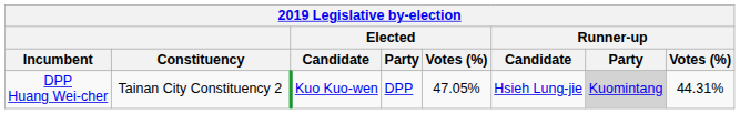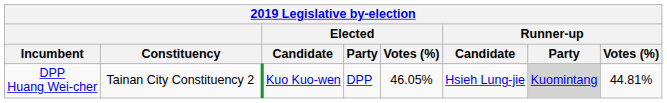DPP Huang Wei-cher | Elected / Votes (%): 47.05% -> 46.05%
DPP Huang Wei-cher | Runner-up / Votes (%): 44.31% -> 44.81%
